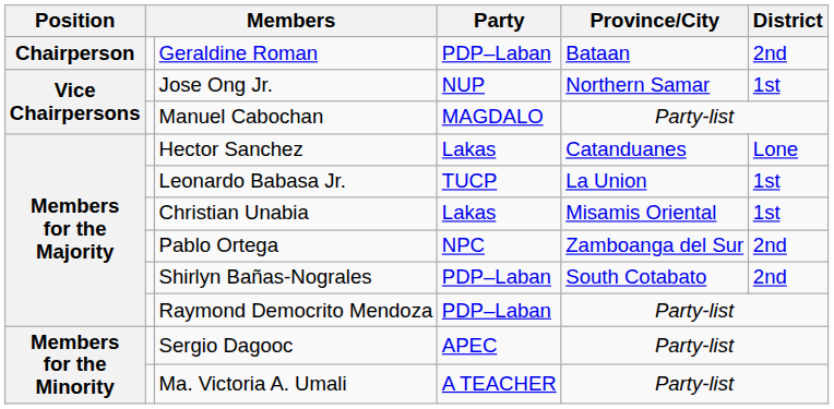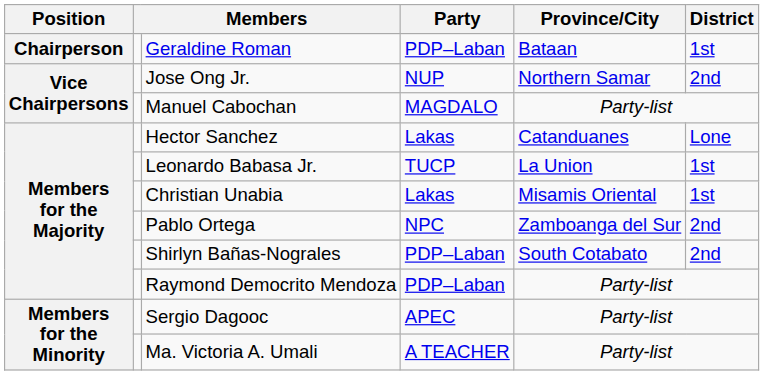Geraldine Roman | District: 2nd -> 1st
Jose Ong Jr. | District: 1st -> 2nd
